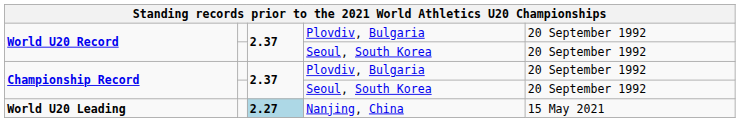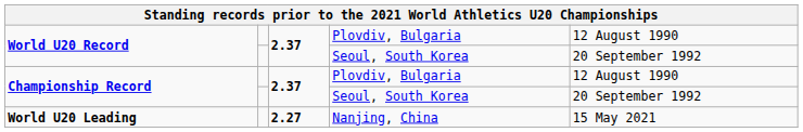World U20 Record / Plovdiv, Bulgaria | column 5: 20 September 1992 -> 12 August 1990
Championship Record / Plovdiv, Bulgaria | column 5: 20 September 1992 -> 12 August 1990
World U20 Leading | column 3: lightblue background -> no background
